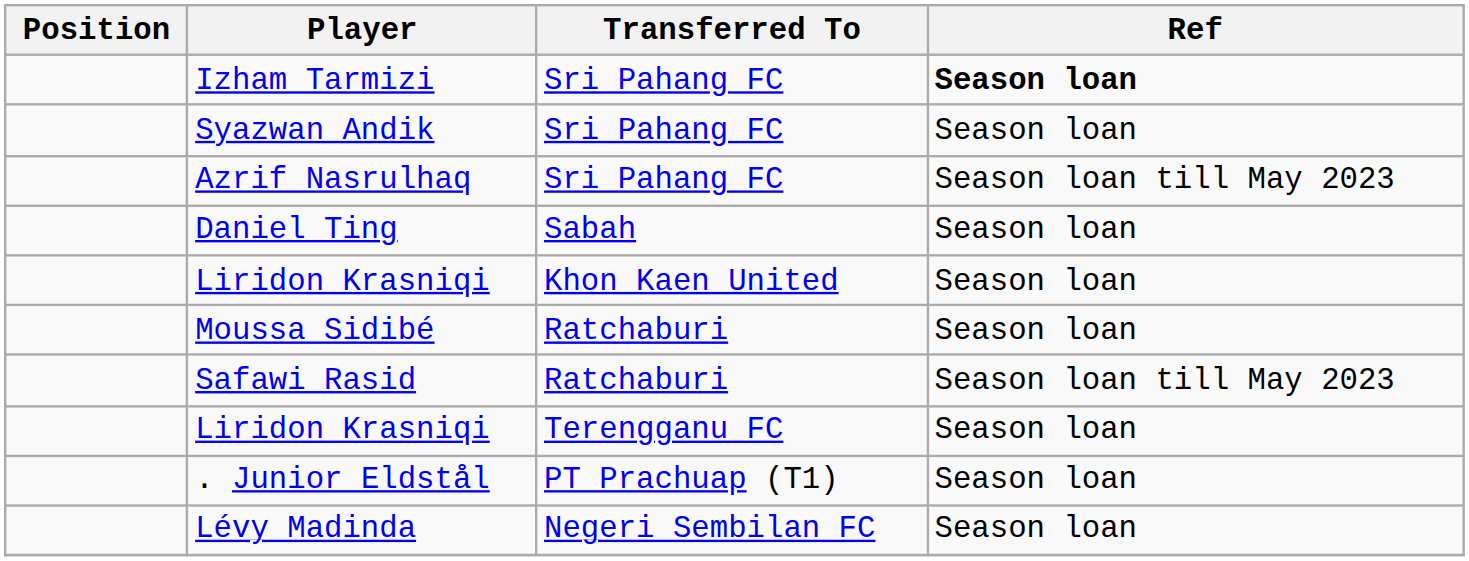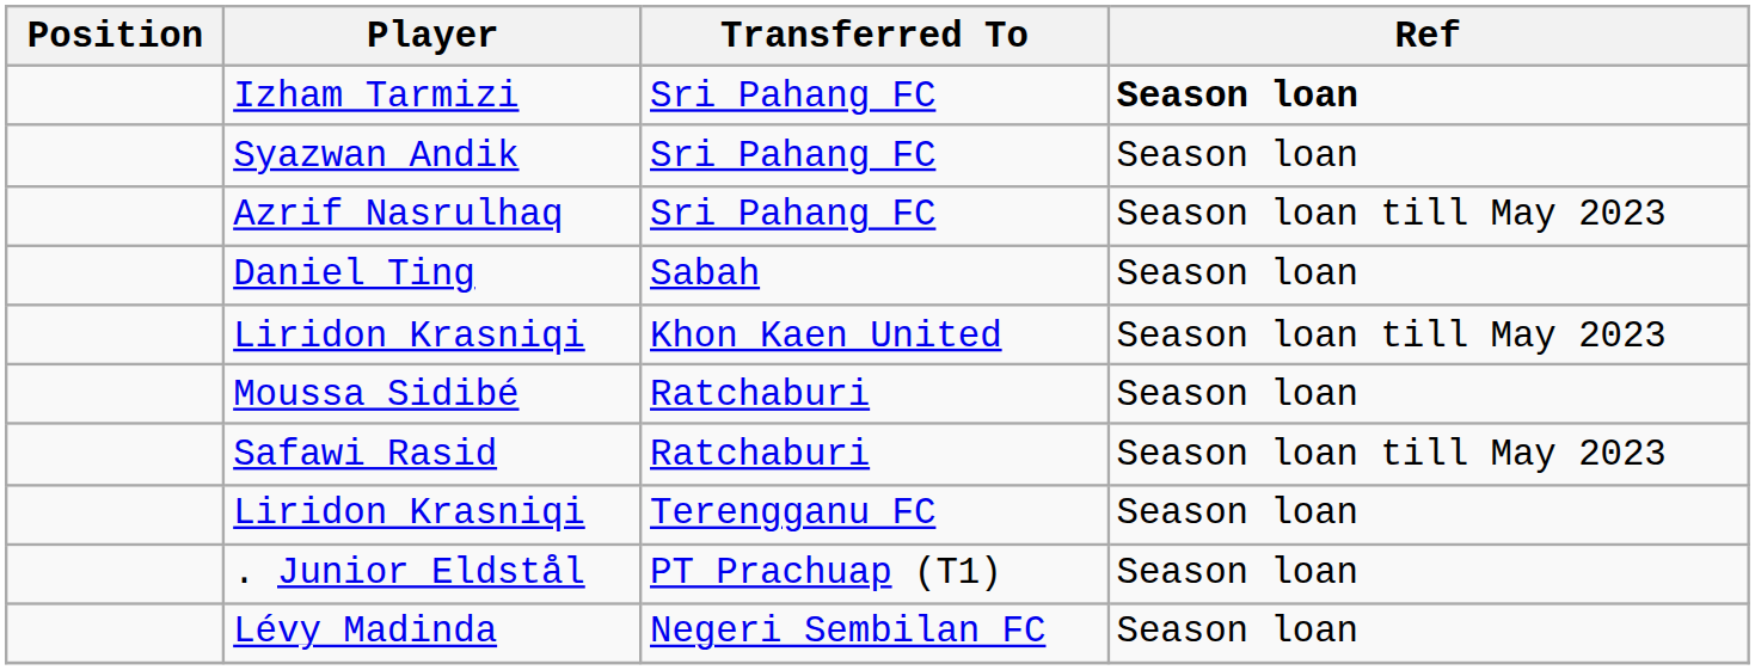Liridon Krasniqi / Khon Kaen United | Ref: Season loan -> Season loan till May 2023
